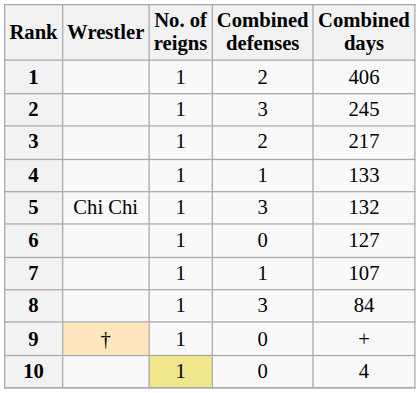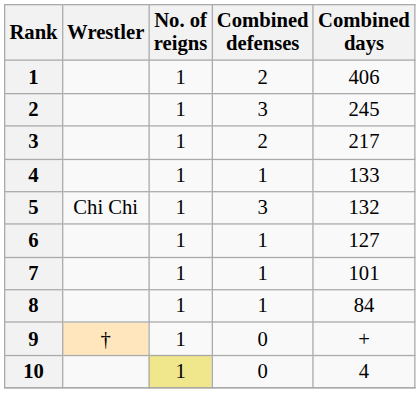6 | Combined defenses: 0 -> 1
7 | Combined days: 107 -> 101
8 | Combined defenses: 3 -> 1
